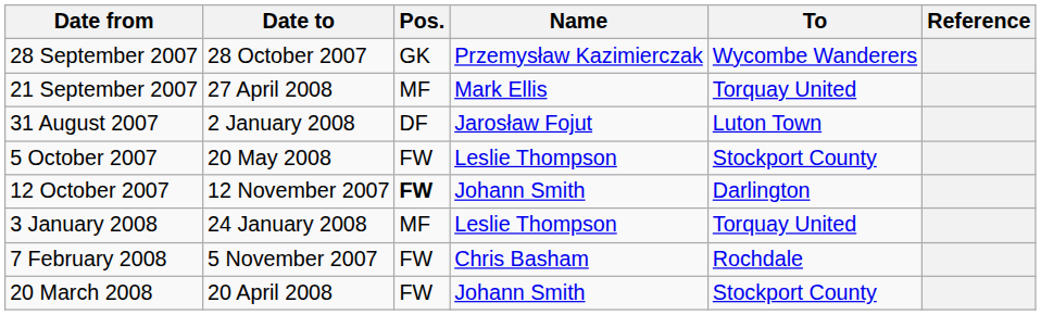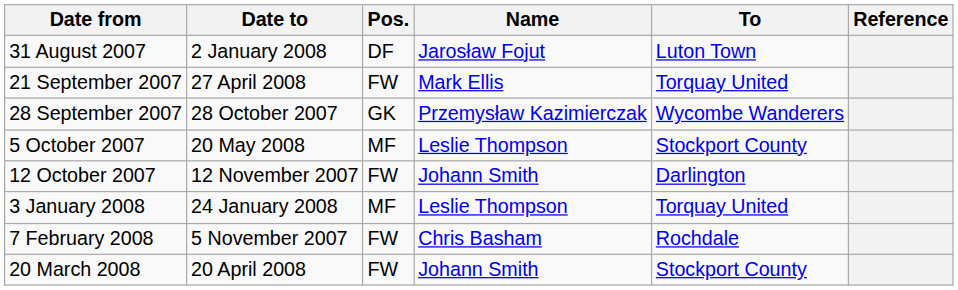rows swapped: 31 August 2007 <-> 28 September 2007
21 September 2007 | Pos.: MF -> FW
5 October 2007 | Pos.: FW -> MF
12 October 2007 | Pos.: bold -> normal
